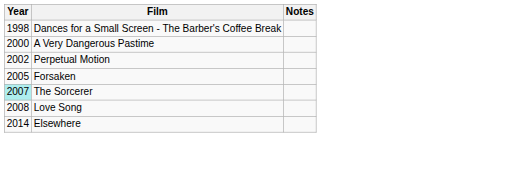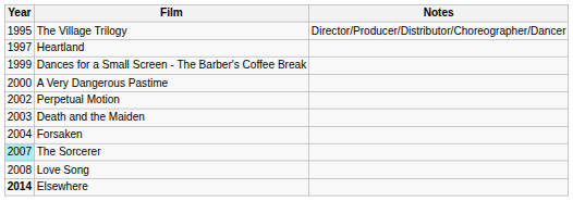+ row: 1995 | The Village Trilogy | Director/Producer/Distributor/Choreographer/Dancer
+ row: 1997 | Heartland
Dances for a Small Screen - The Barber's Coffee Break | Year: 1998 -> 1999
+ row: 2003 | Death and the Maiden
Forsaken | Year: 2005 -> 2004
Elsewhere | Year: normal -> bold
